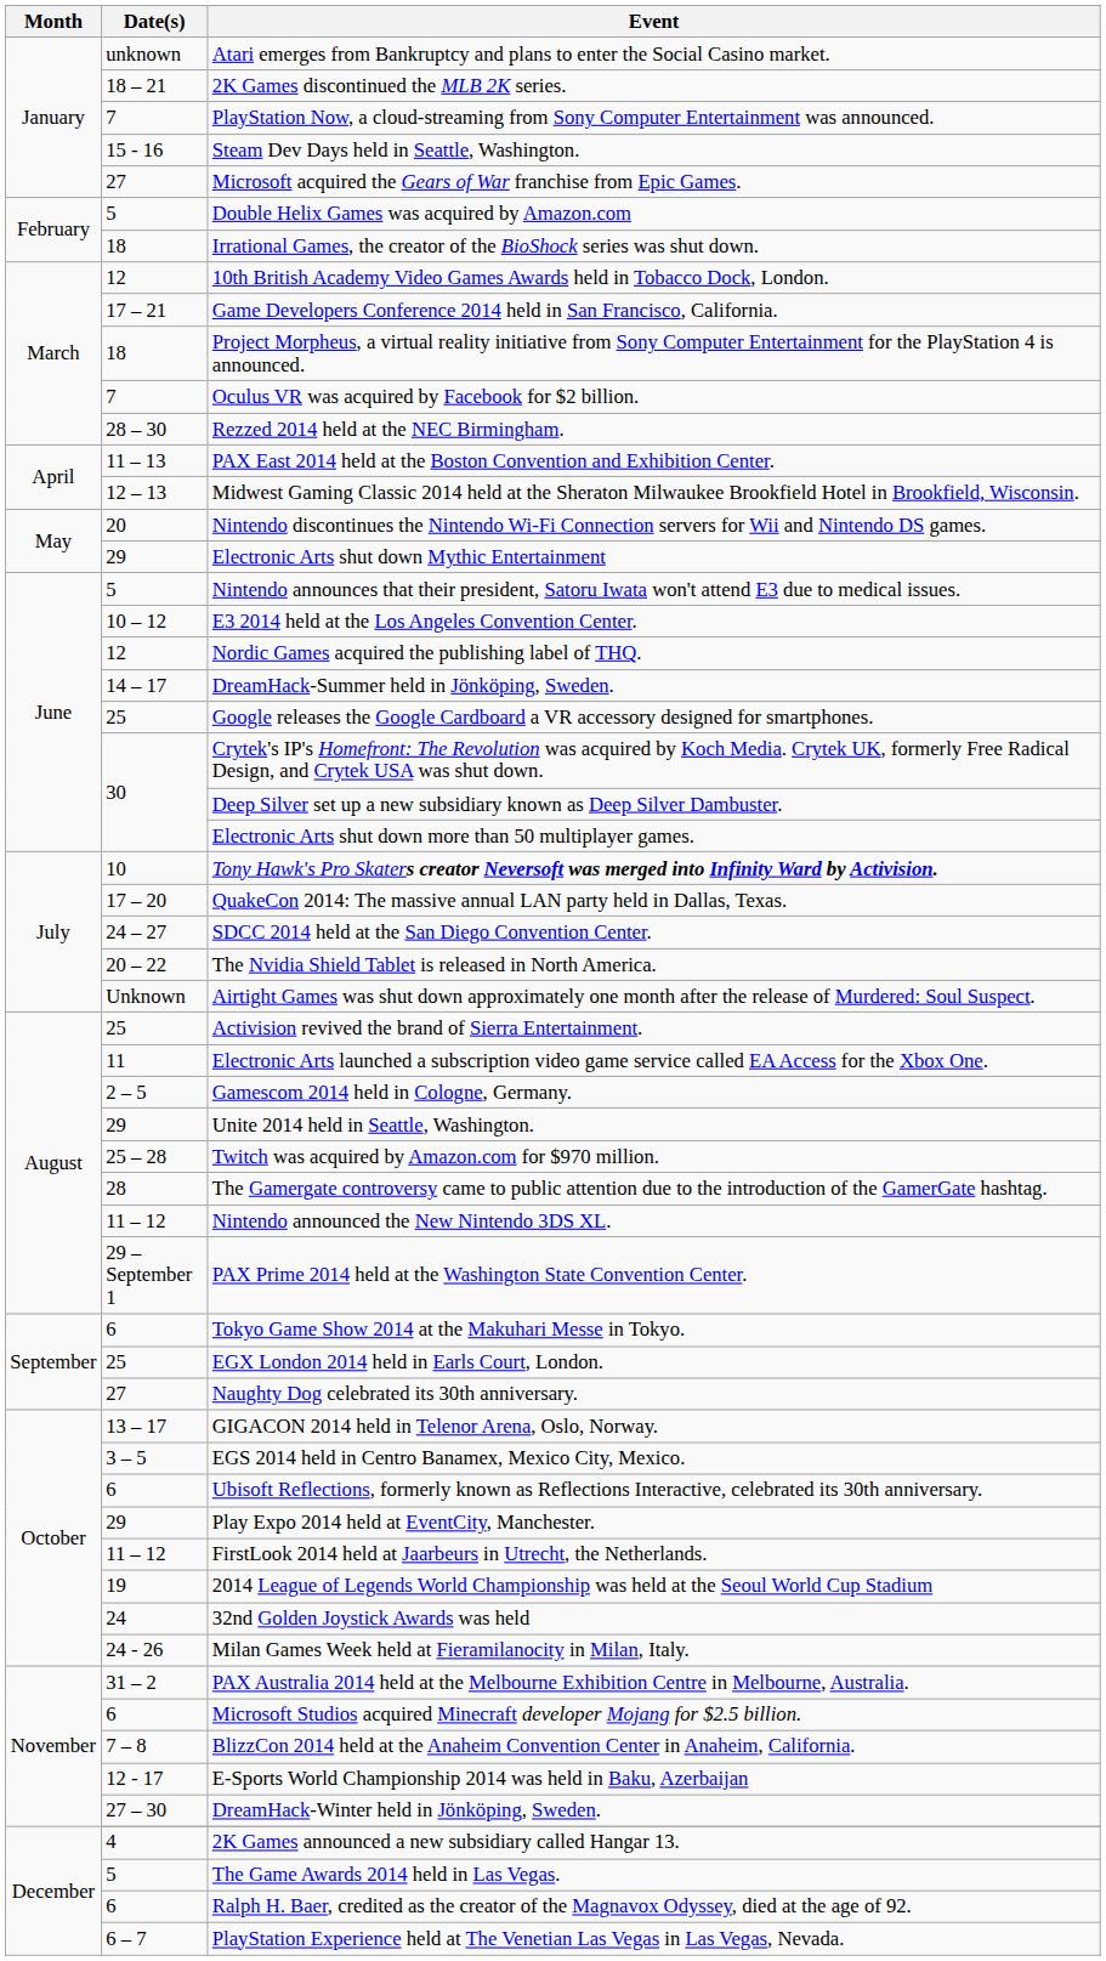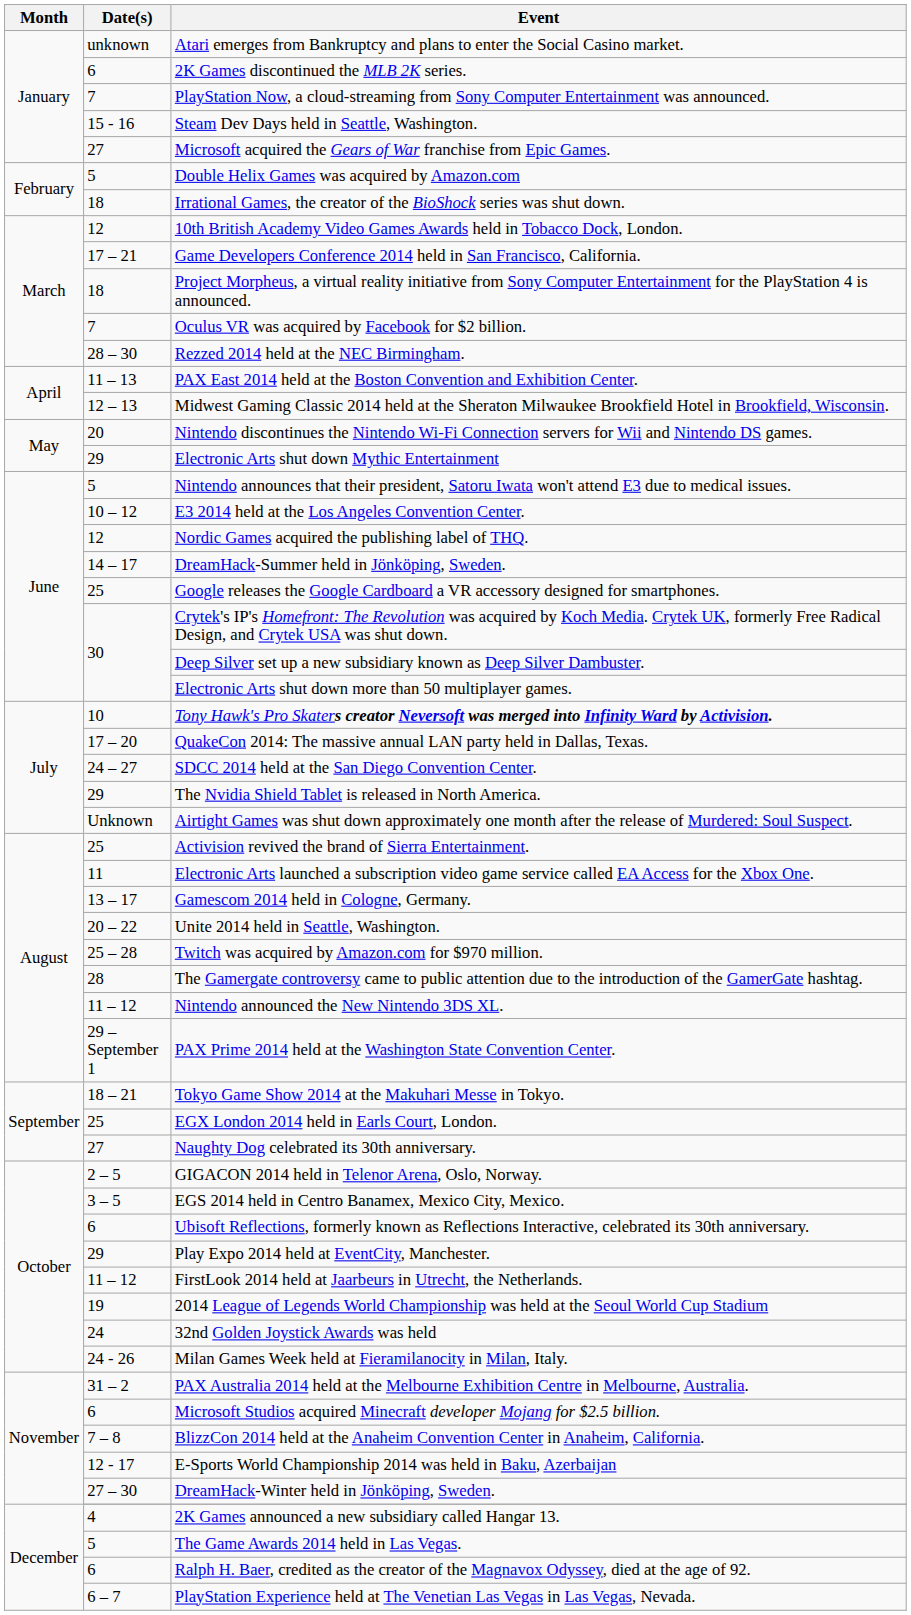2K Games discontinued the MLB 2K series. | Date(s): 18 – 21 -> 6
The Nvidia Shield Tablet is released in North America. | Date(s): 20 – 22 -> 29
Gamescom 2014 held in Cologne, Germany. | Date(s): 2 – 5 -> 13 – 17
Unite 2014 held in Seattle, Washington. | Date(s): 29 -> 20 – 22
Tokyo Game Show 2014 at the Makuhari Messe in Tokyo. | Date(s): 6 -> 18 – 21
GIGACON 2014 held in Telenor Arena, Oslo, Norway. | Date(s): 13 – 17 -> 2 – 5
